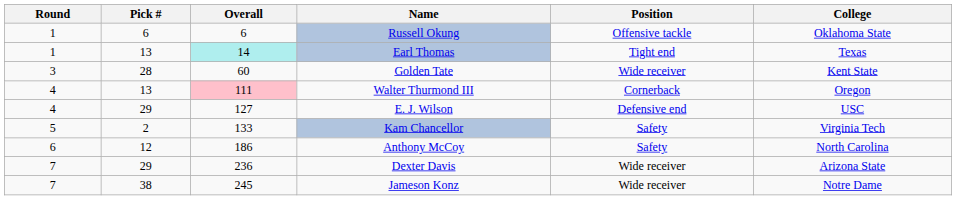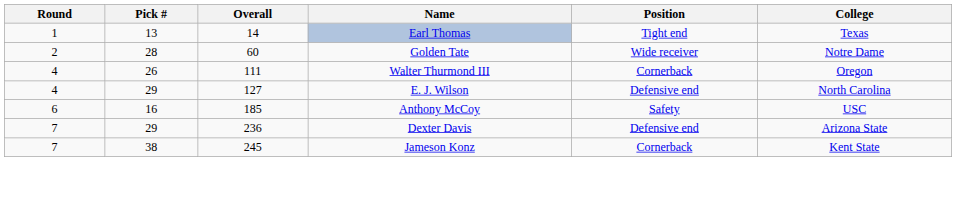- row: 1 | 6 | 6 | Russell Okung | Offensive tackle | Oklahoma State
Earl Thomas | Overall: paleturquoise background -> no background
Golden Tate | Round: 3 -> 2
Golden Tate | College: Kent State -> Notre Dame
Walter Thurmond III | Pick #: 13 -> 26
Walter Thurmond III | Overall: pink background -> no background
E. J. Wilson | College: USC -> North Carolina
- row: 5 | 2 | 133 | Kam Chancellor | Safety | Virginia Tech
Anthony McCoy | Pick #: 12 -> 16
Anthony McCoy | Overall: 186 -> 185
Anthony McCoy | College: North Carolina -> USC
Dexter Davis | Position: Wide receiver -> Defensive end
Jameson Konz | Position: Wide receiver -> Cornerback
Jameson Konz | College: Notre Dame -> Kent State
